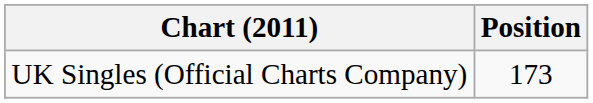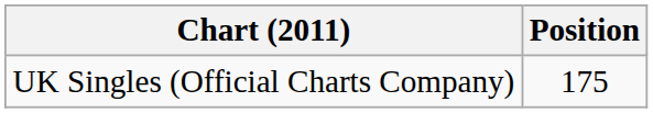UK Singles (Official Charts Company) | Position: 173 -> 175
